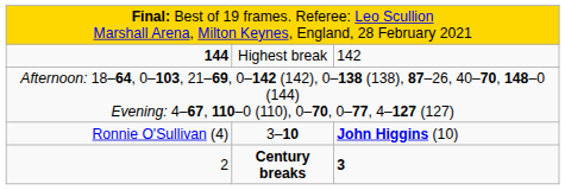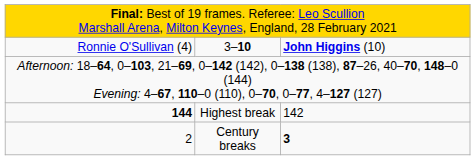rows swapped: Ronnie O'Sullivan (4) <-> 144
2 | column 2: bold -> normal
